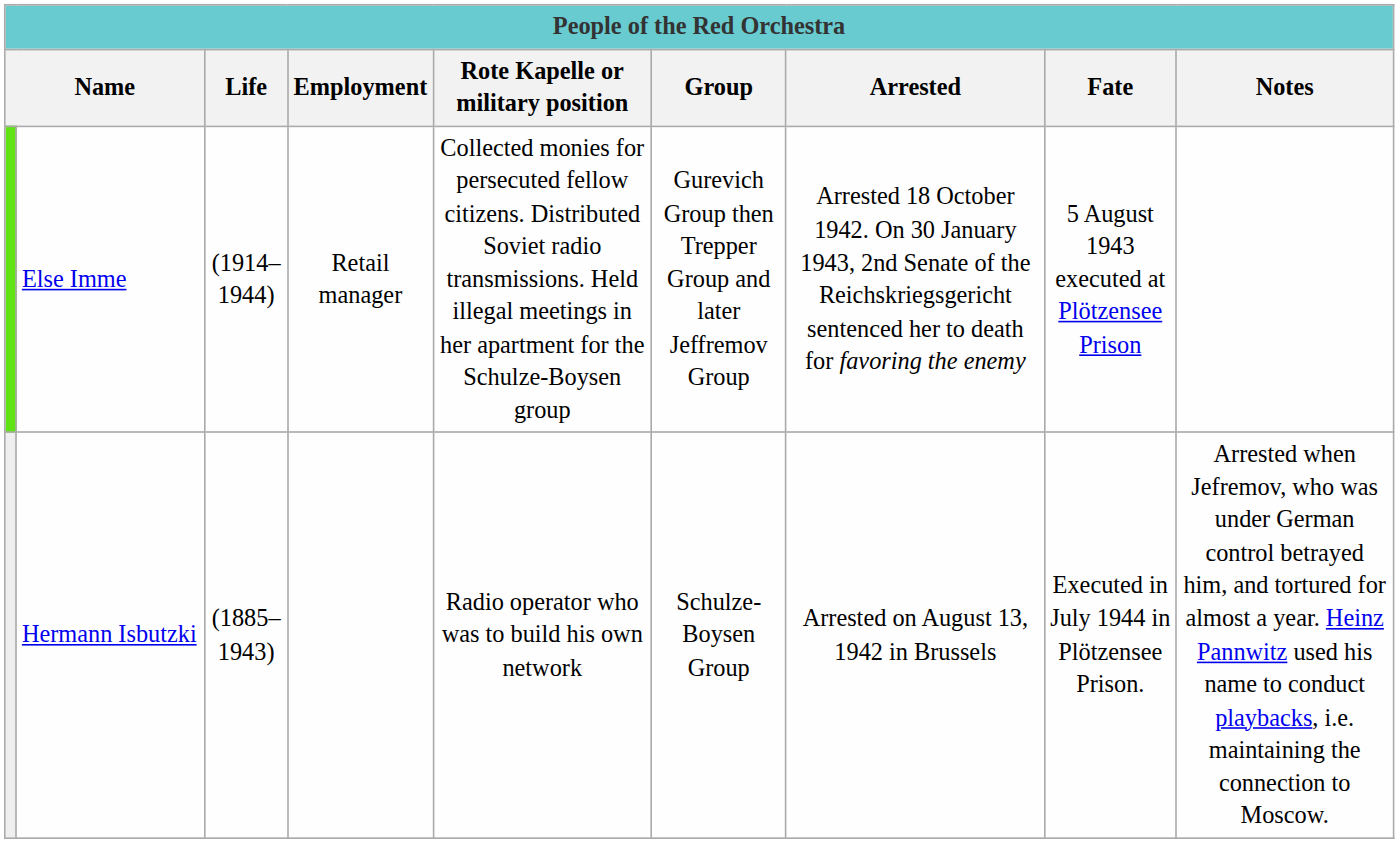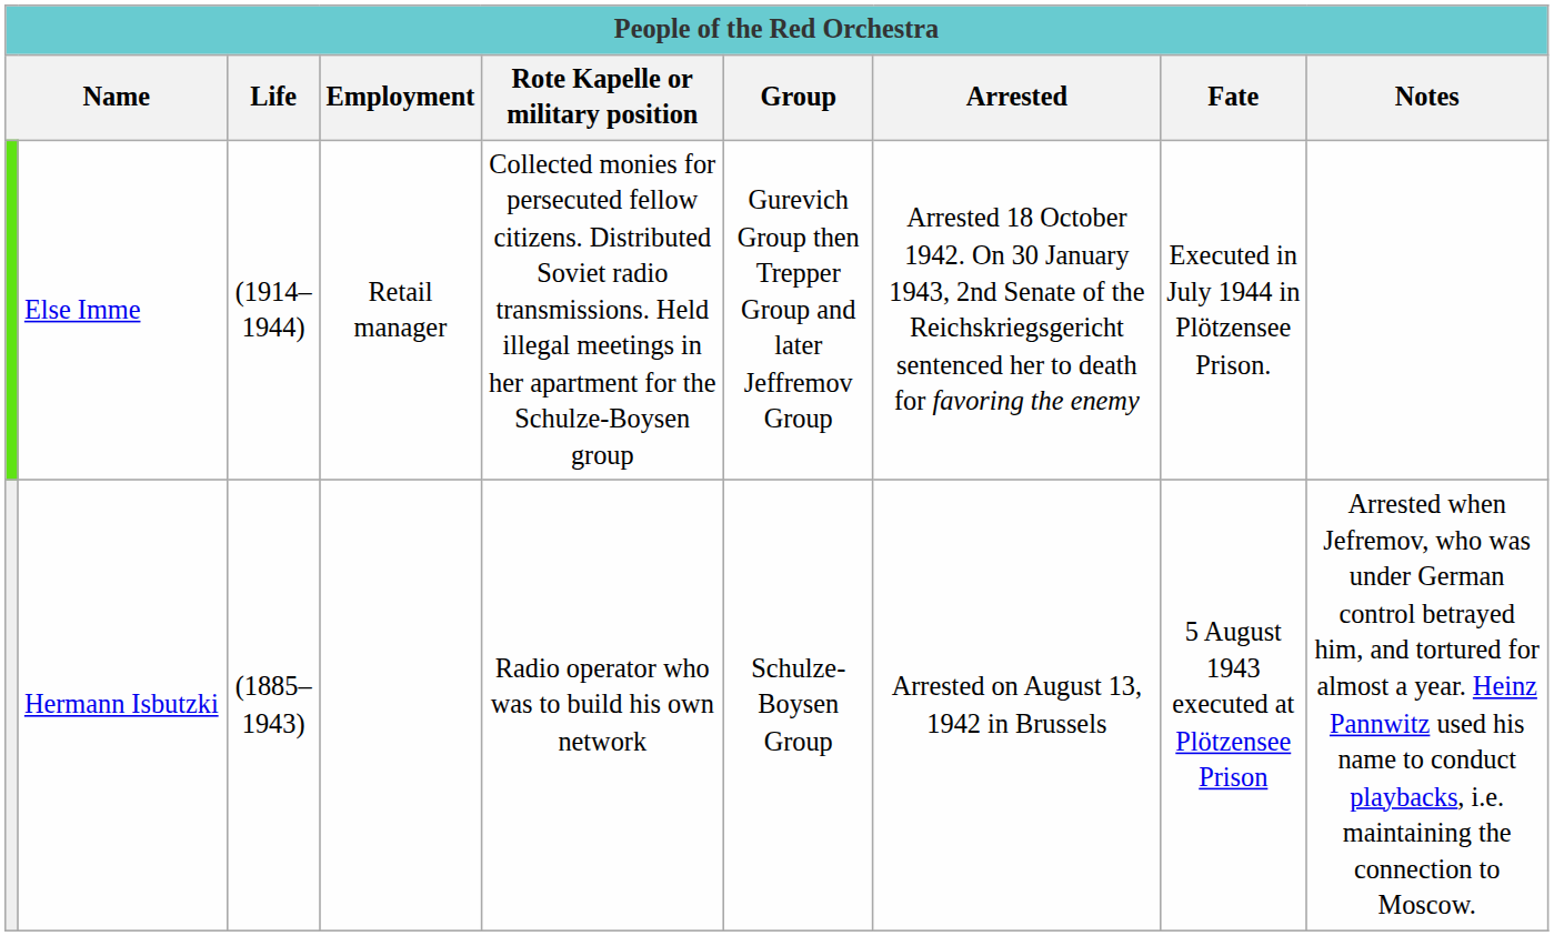Else Imme | Fate: 5 August 1943 executed at Plötzensee Prison -> Executed in July 1944 in Plötzensee Prison.
Hermann Isbutzki | Fate: Executed in July 1944 in Plötzensee Prison. -> 5 August 1943 executed at Plötzensee Prison
